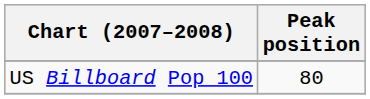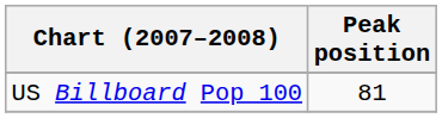US Billboard Pop 100 | Peak position: 80 -> 81
